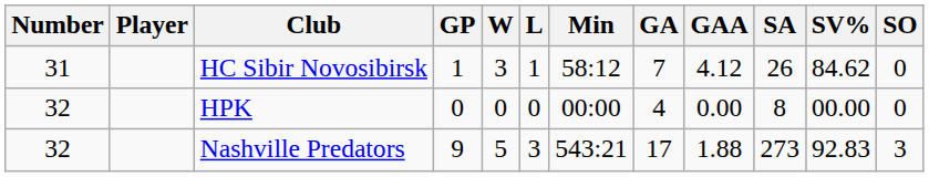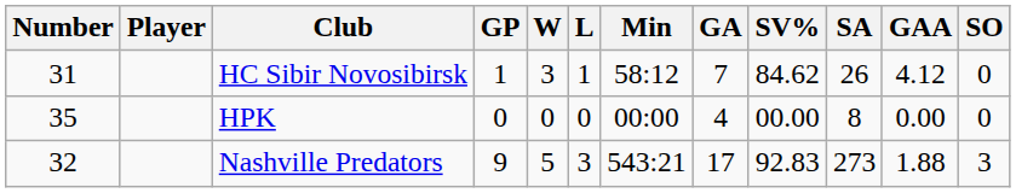columns swapped: GAA <-> SV%
HPK | Number: 32 -> 35
